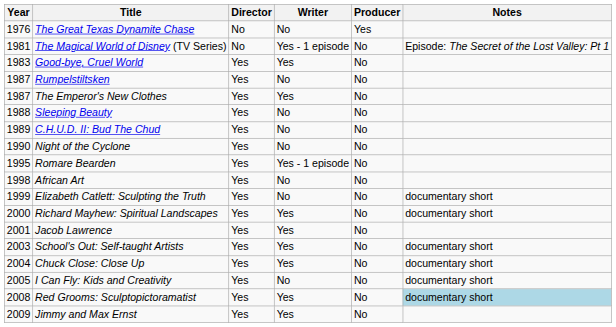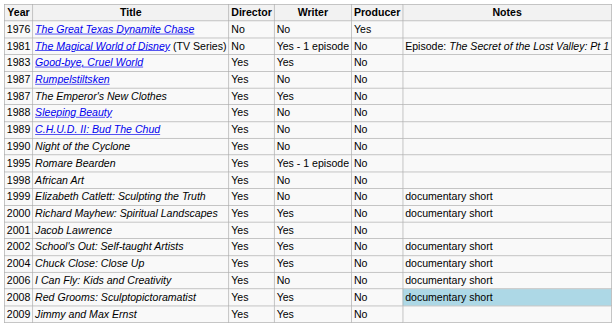School's Out: Self-taught Artists | Year: 2003 -> 2002
I Can Fly: Kids and Creativity | Year: 2005 -> 2006
